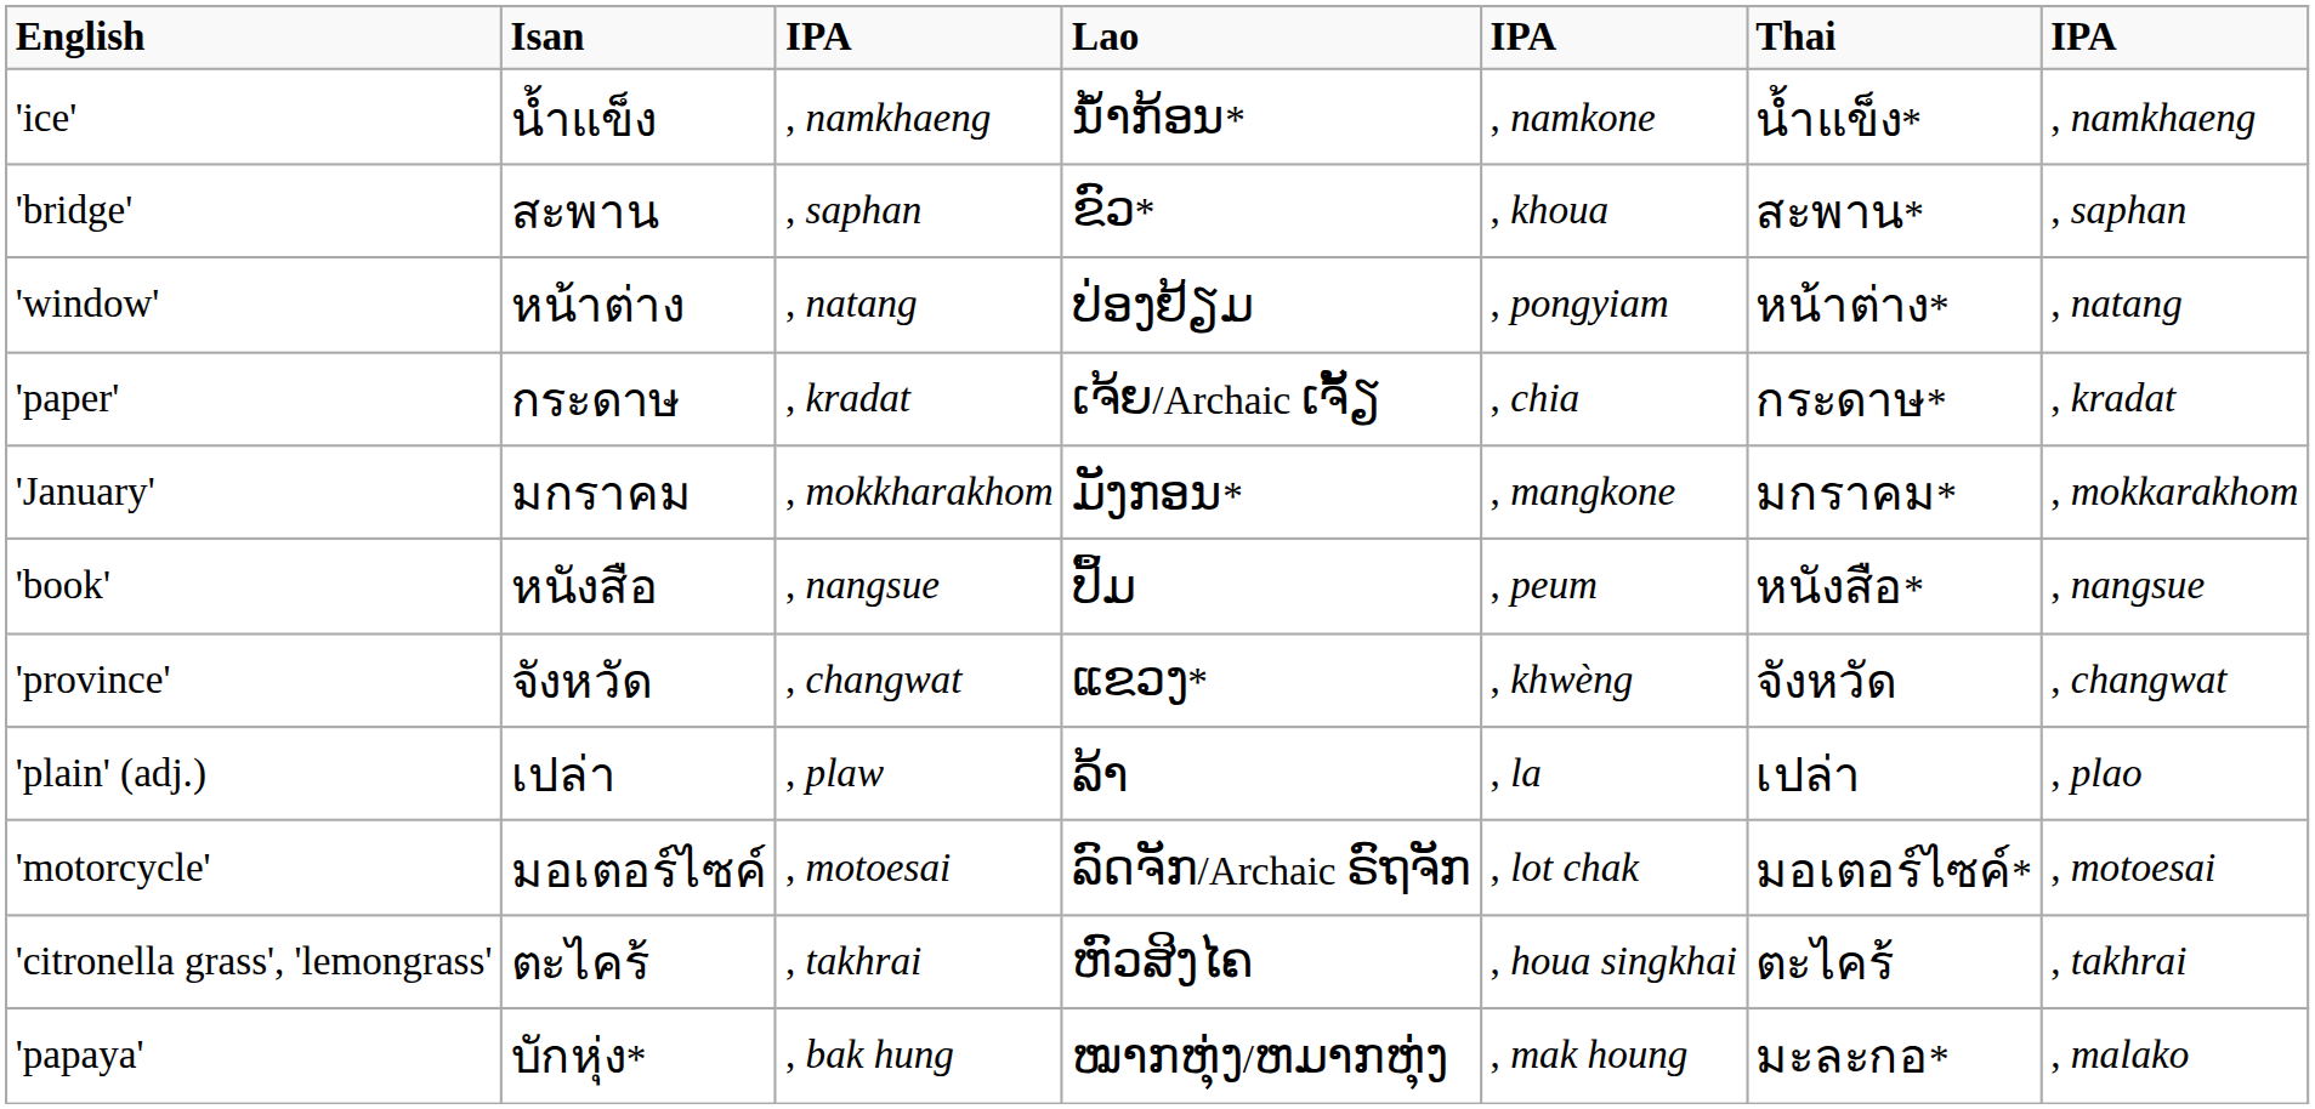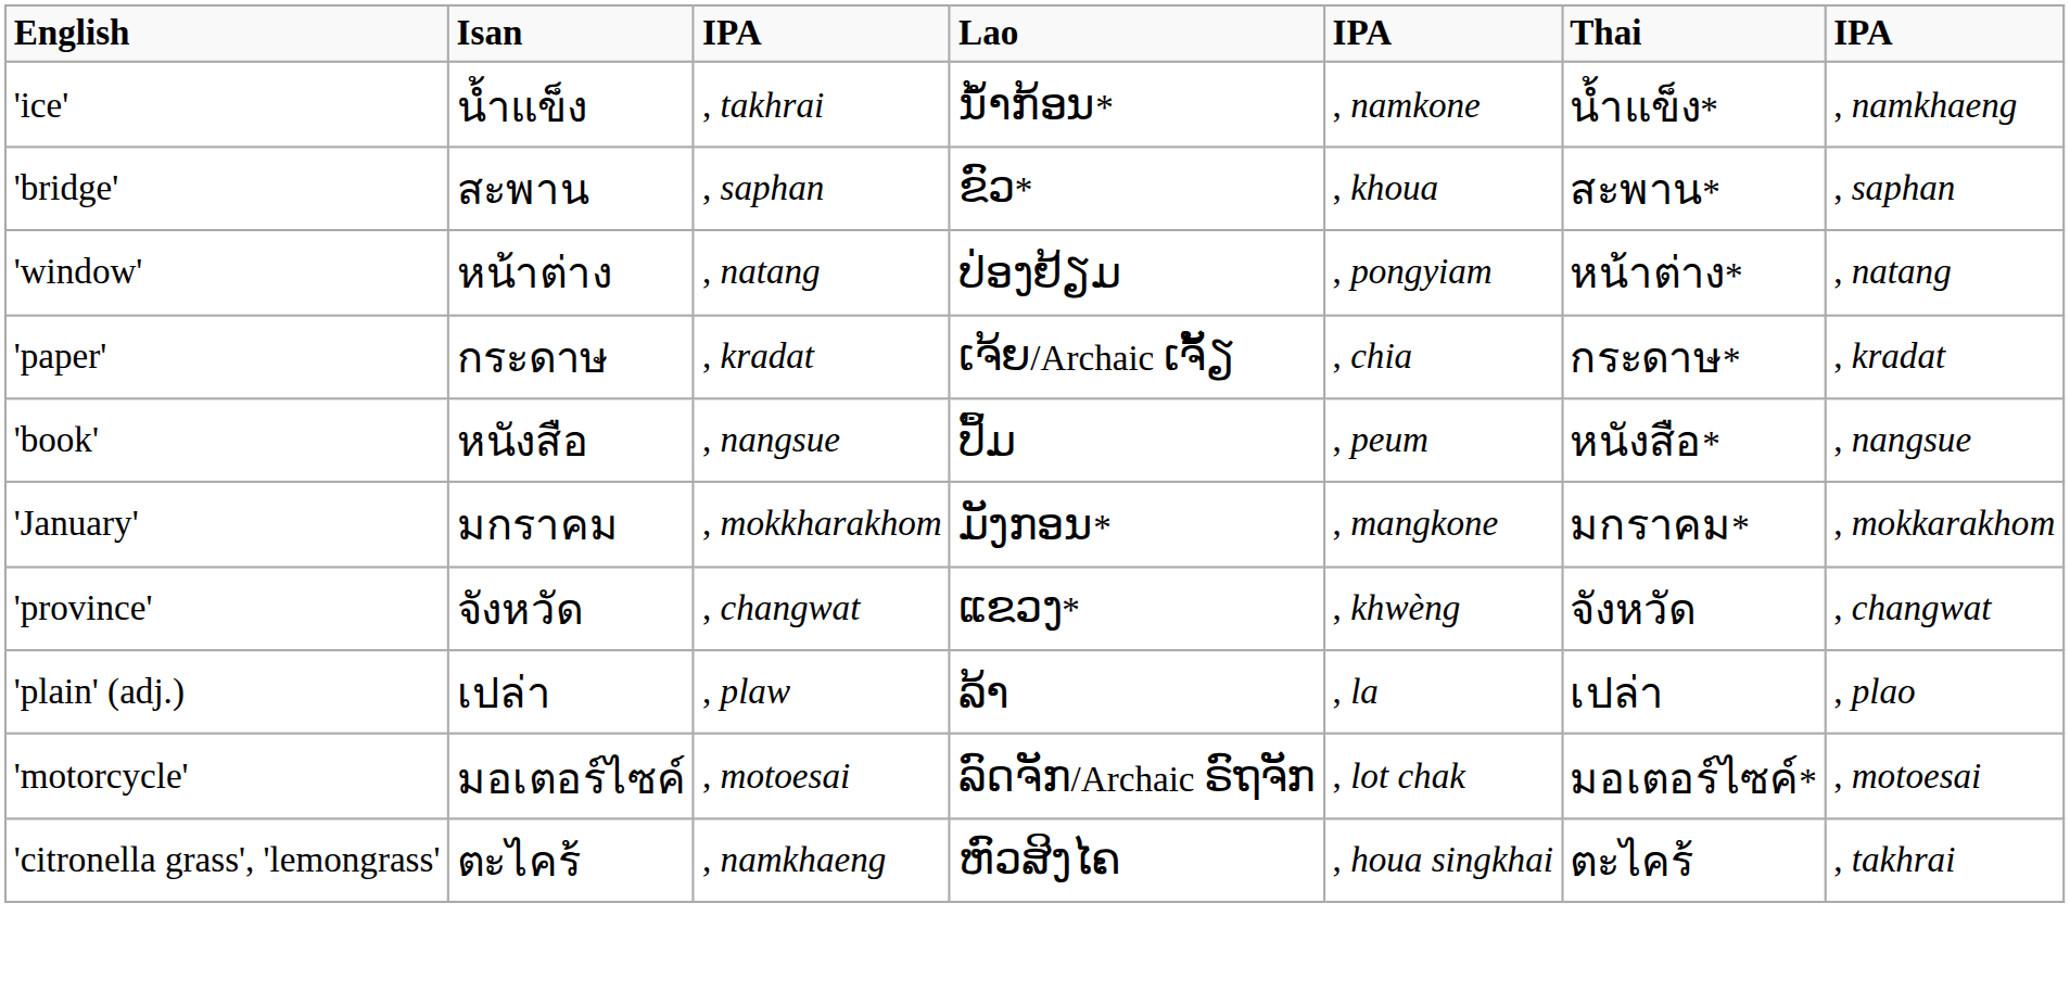'ice' | column 3: , namkhaeng -> , takhrai
rows swapped: 'book' <-> 'January'
'citronella grass', 'lemongrass' | column 3: , takhrai -> , namkhaeng
- row: 'papaya' | บักหุ่ง* | , bak hung | ໝາກຫຸ່ງ/ຫມາກຫຸ່ງ | , mak houng | มะละกอ* | , malako
